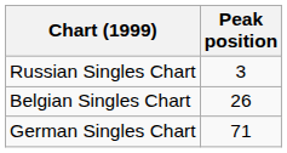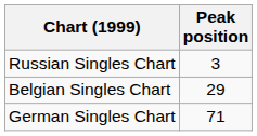Belgian Singles Chart | Peak position: 26 -> 29
